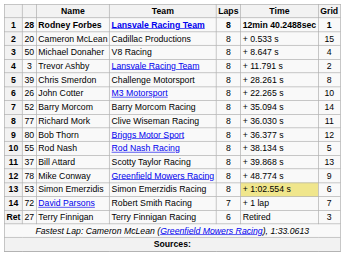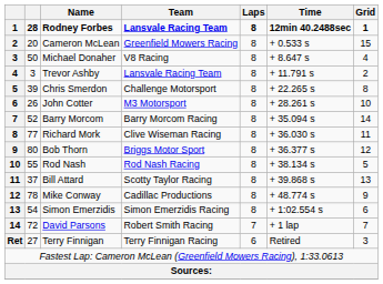Cameron McLean | Team: Cadillac Productions -> Greenfield Mowers Racing
Chris Smerdon | Time: + 28.261 s -> + 22.265 s
John Cotter | Time: + 22.265 s -> + 28.261 s
Mike Conway | Team: Greenfield Mowers Racing -> Cadillac Productions
Simon Emerzidis | column 2: 53 -> 54
Simon Emerzidis | Time: khaki background -> no background
